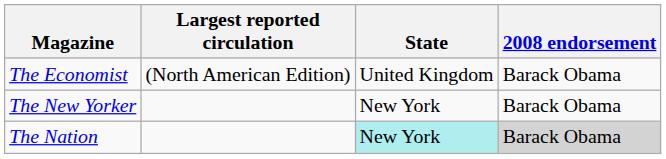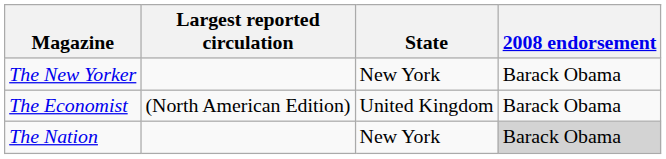rows swapped: The New Yorker <-> The Economist
The Nation | State: paleturquoise background -> no background
